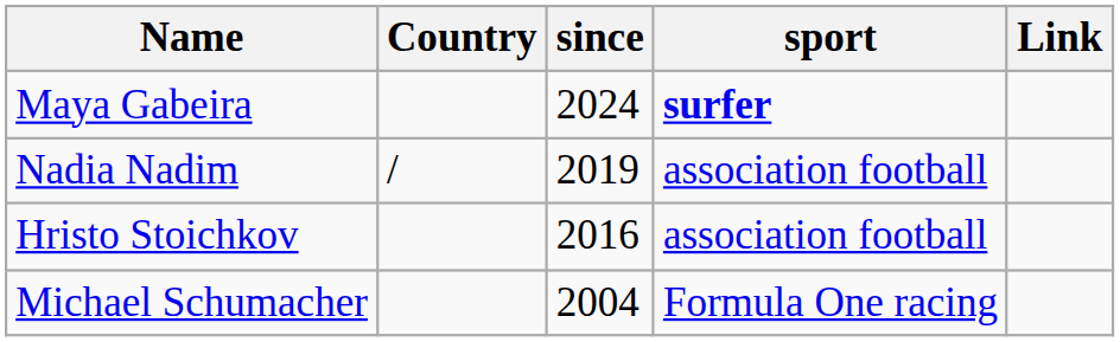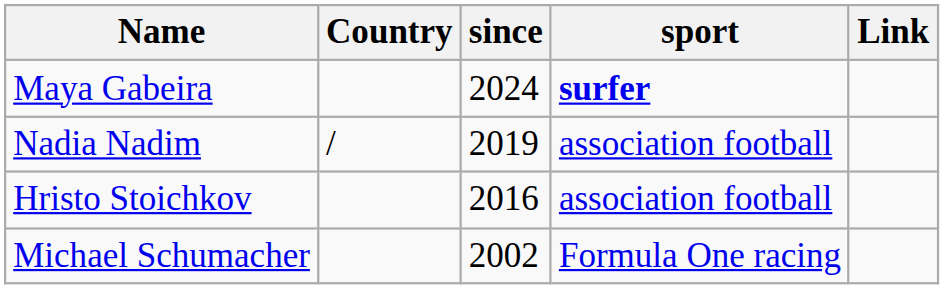Michael Schumacher | since: 2004 -> 2002
